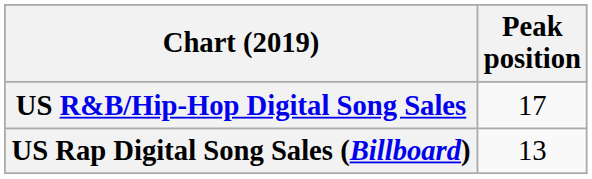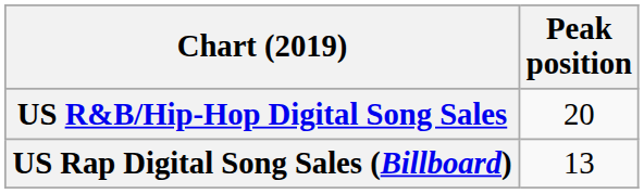US R&B/Hip-Hop Digital Song Sales | Peak position: 17 -> 20
